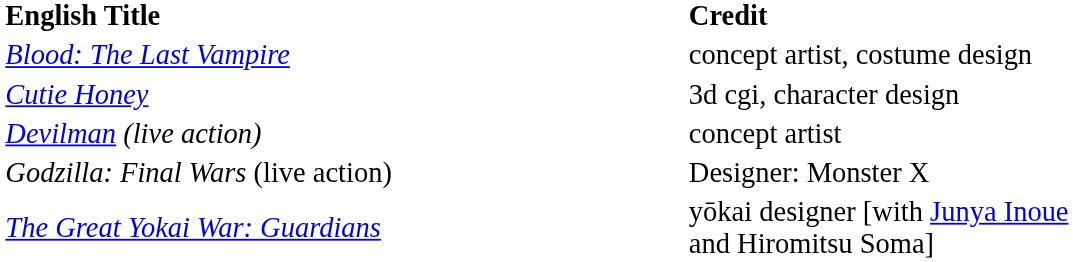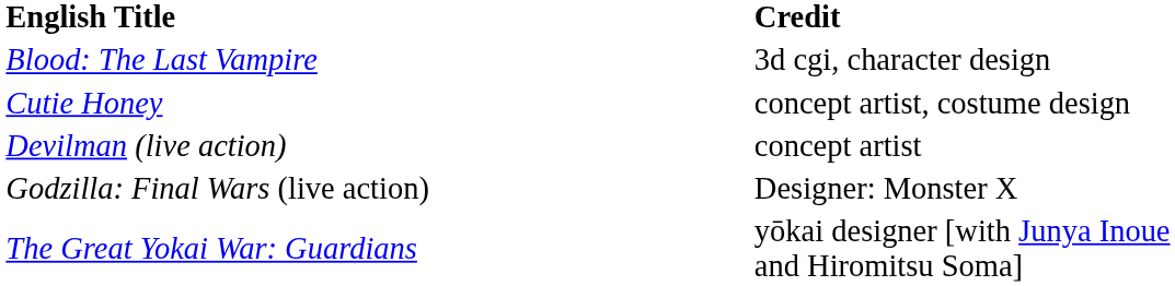Blood: The Last Vampire | Credit: concept artist, costume design -> 3d cgi, character design
Cutie Honey | Credit: 3d cgi, character design -> concept artist, costume design
